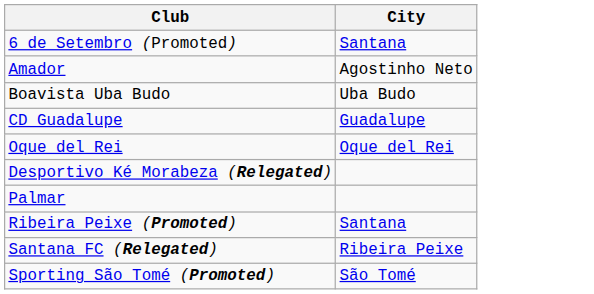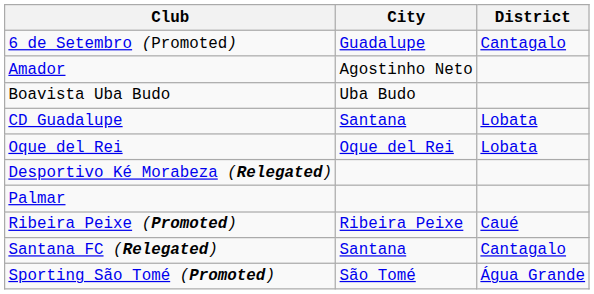+ column: District | Cantagalo | Lobata | Lobata | Caué | Cantagalo | Água Grande
6 de Setembro (Promoted) | City: Santana -> Guadalupe
CD Guadalupe | City: Guadalupe -> Santana
Ribeira Peixe (Promoted) | City: Santana -> Ribeira Peixe
Santana FC (Relegated) | City: Ribeira Peixe -> Santana
